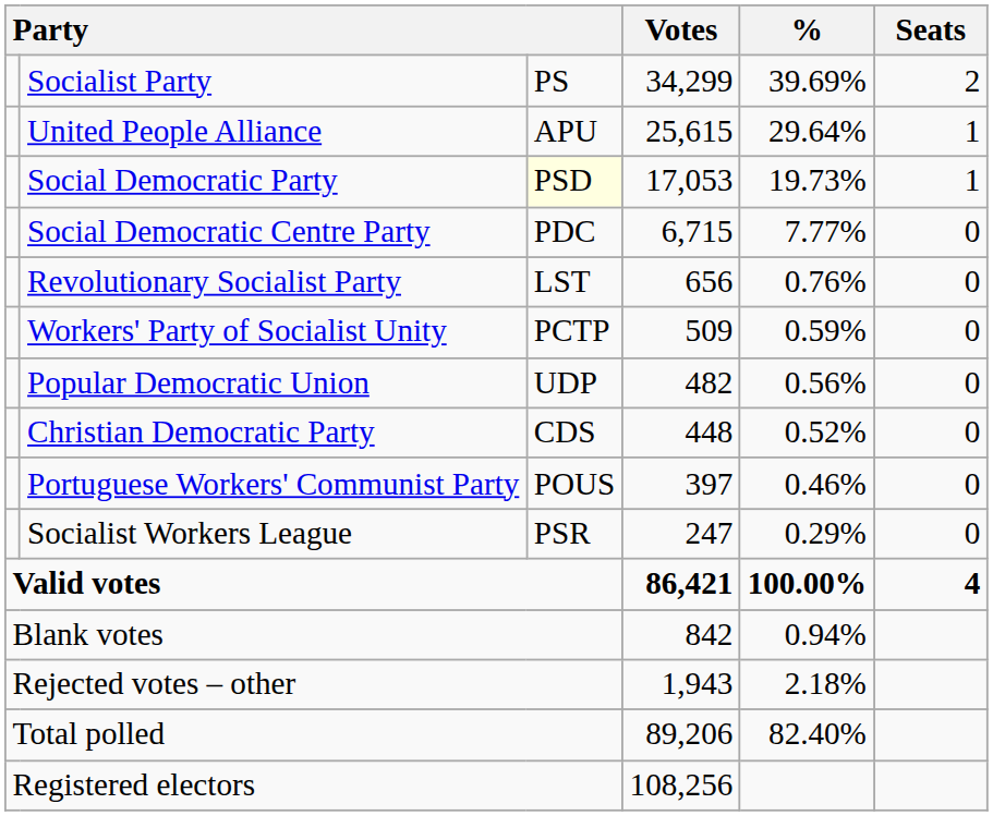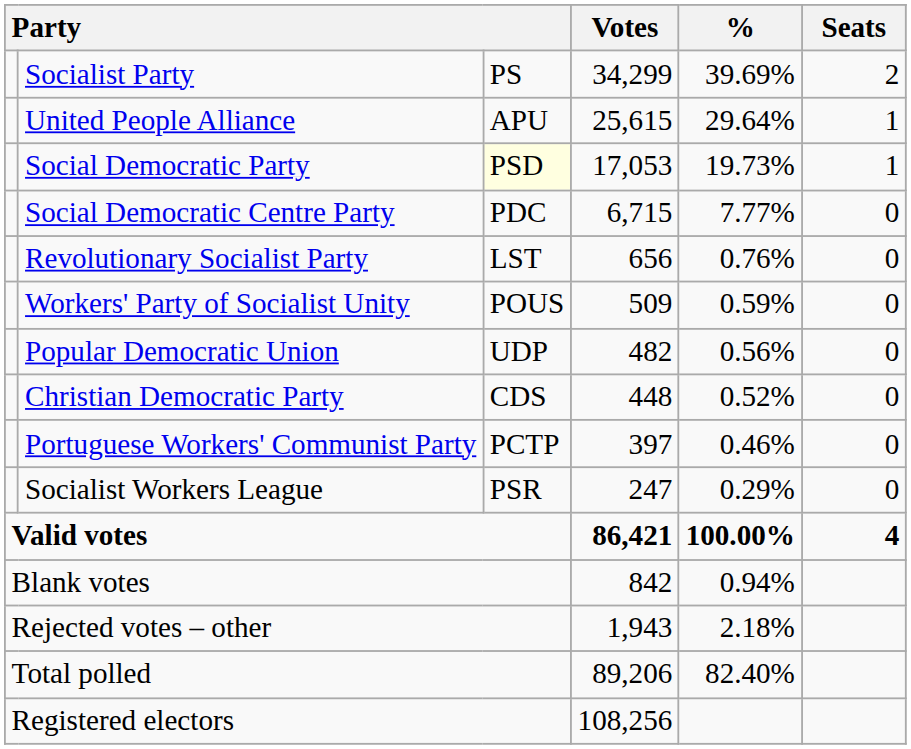Workers' Party of Socialist Unity | column 3: PCTP -> POUS
Portuguese Workers' Communist Party | column 3: POUS -> PCTP
